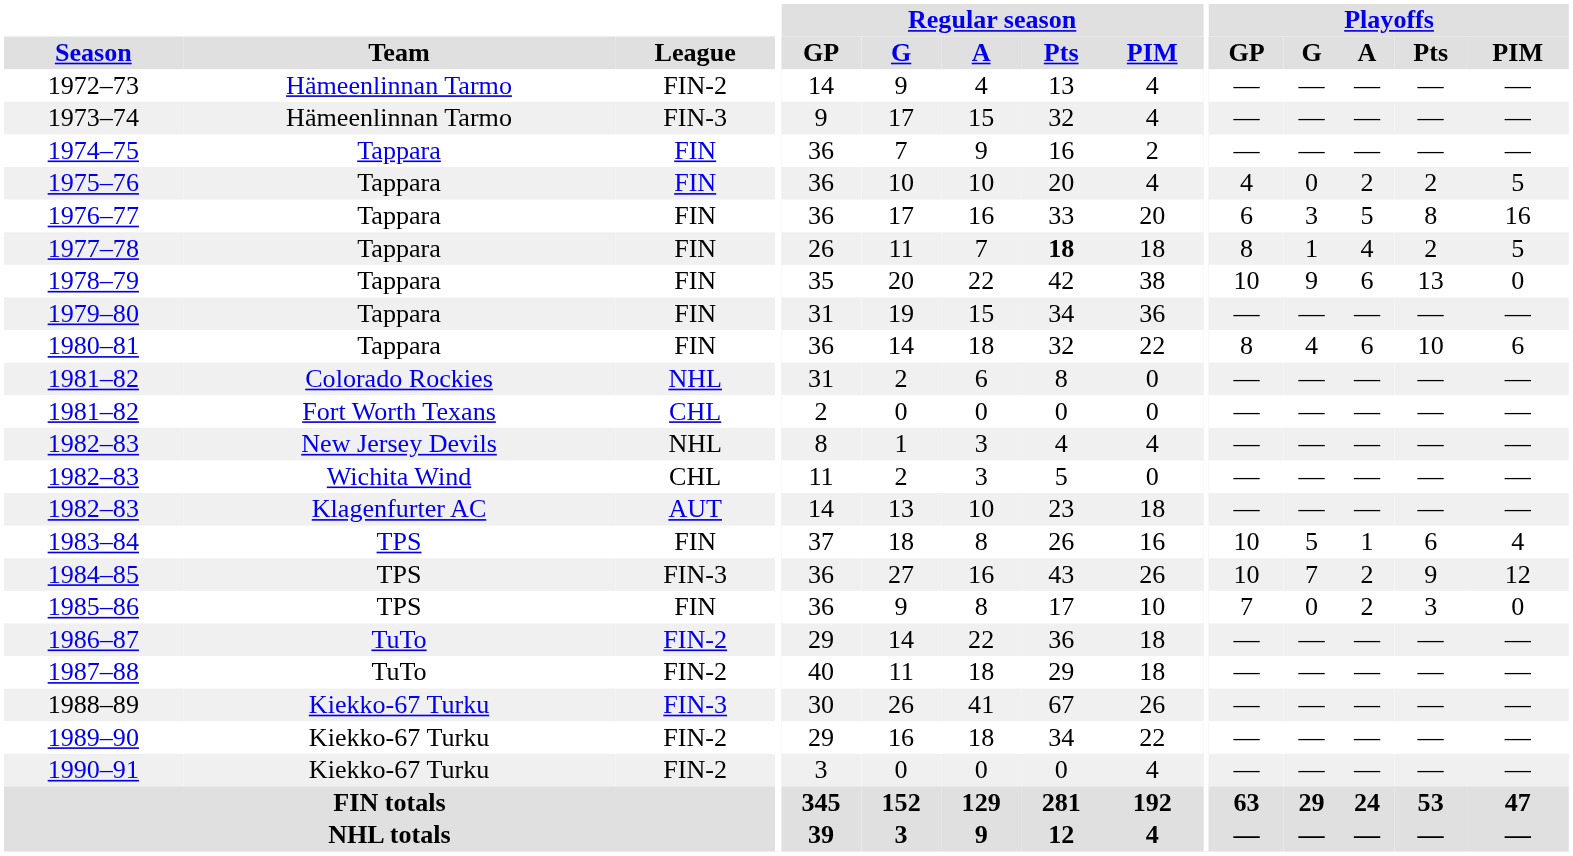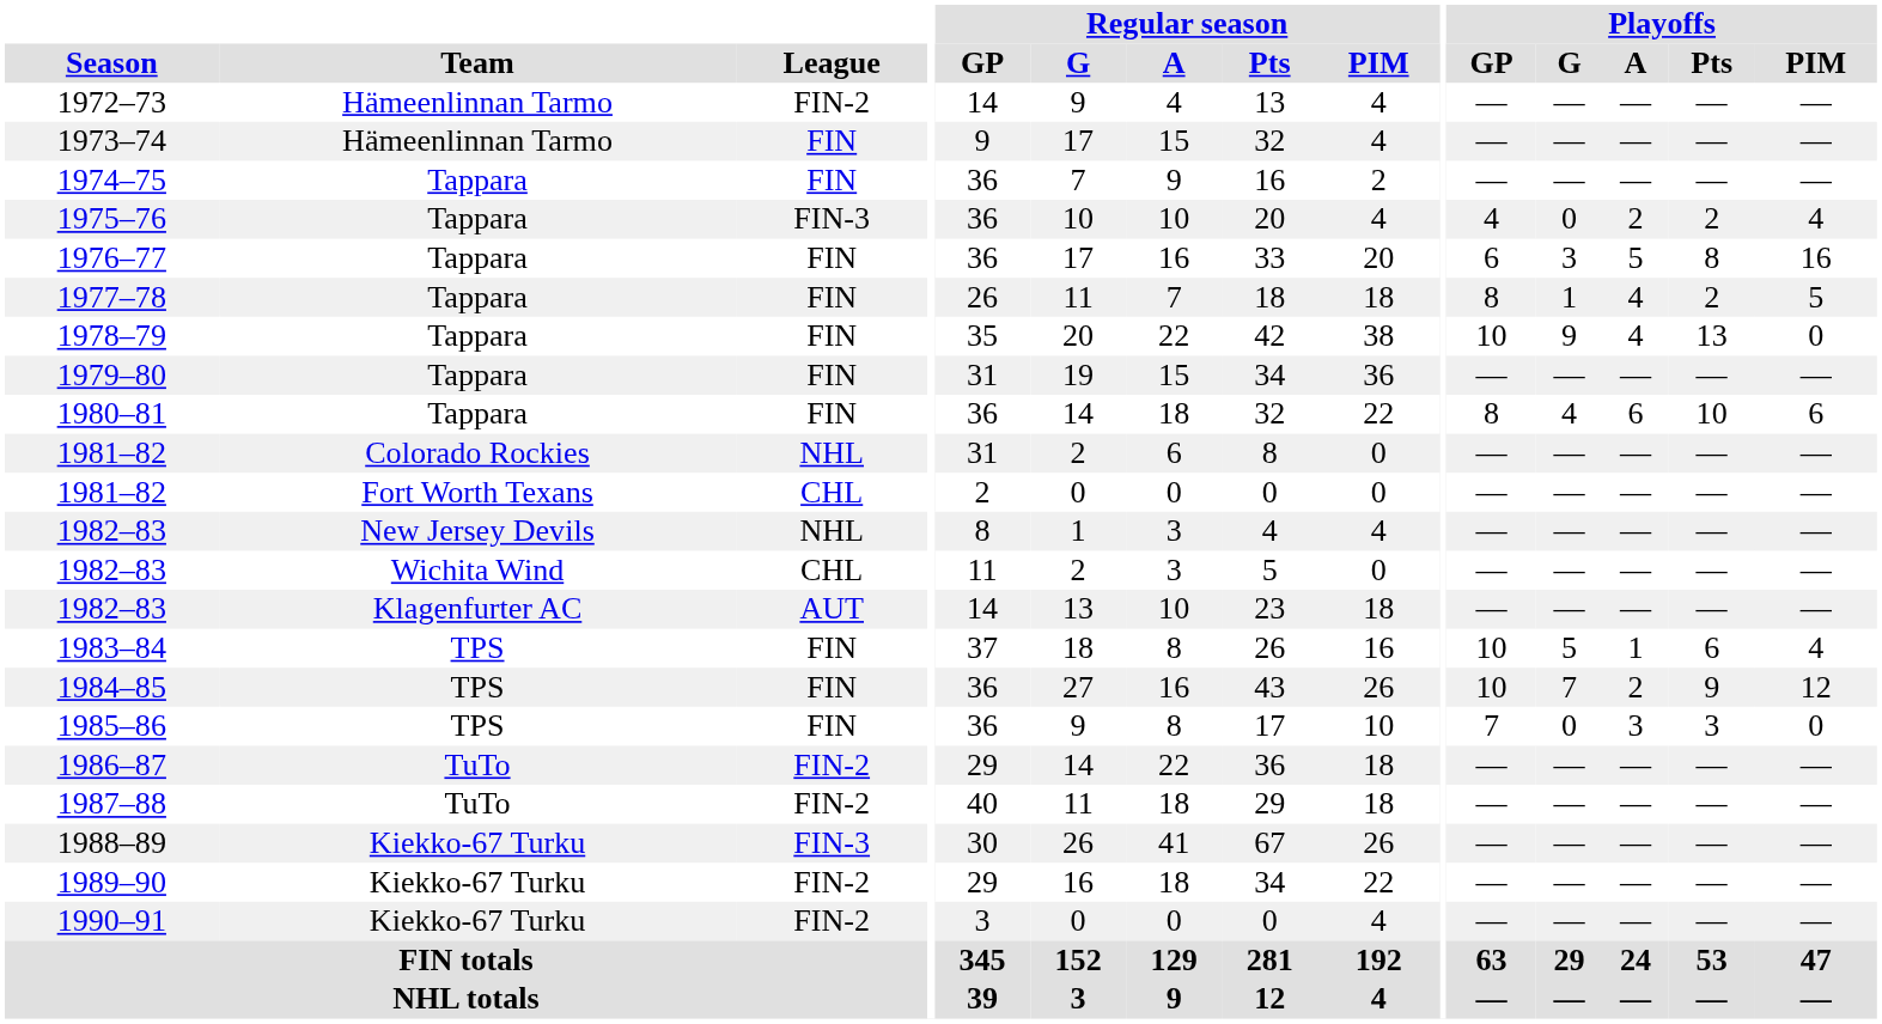1973–74 | League: FIN-3 -> FIN
1975–76 | League: FIN -> FIN-3
1975–76 | Playoffs / PIM: 5 -> 4
1977–78 | Regular season / Pts: bold -> normal
1978–79 | Playoffs / A: 6 -> 4
1984–85 | League: FIN-3 -> FIN
1985–86 | Playoffs / A: 2 -> 3
